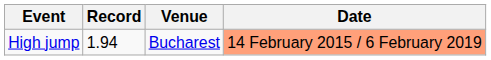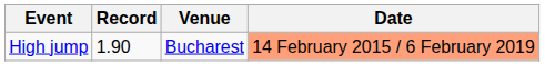High jump | Record: 1.94 -> 1.90
